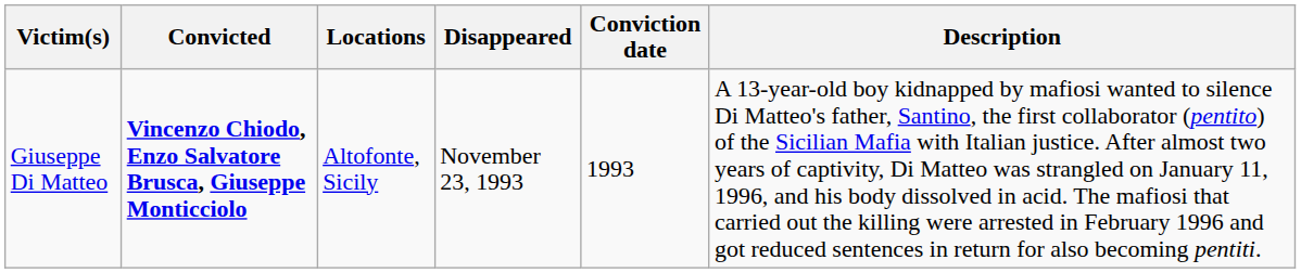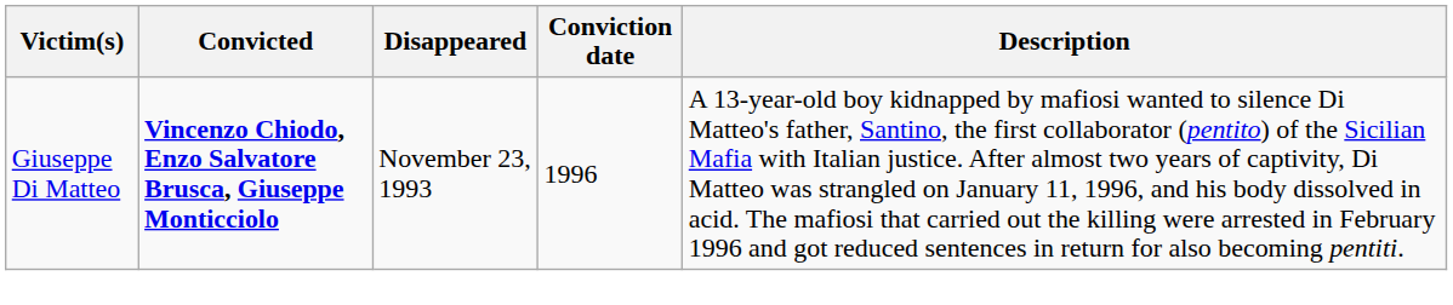- column: Locations | Altofonte, Sicily
Giuseppe Di Matteo | Conviction date: 1993 -> 1996
